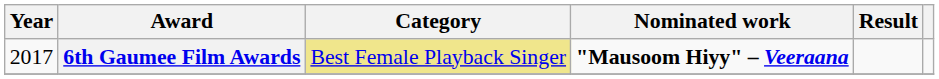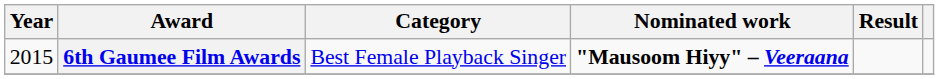6th Gaumee Film Awards | Year: 2017 -> 2015
6th Gaumee Film Awards | Category: khaki background -> no background
